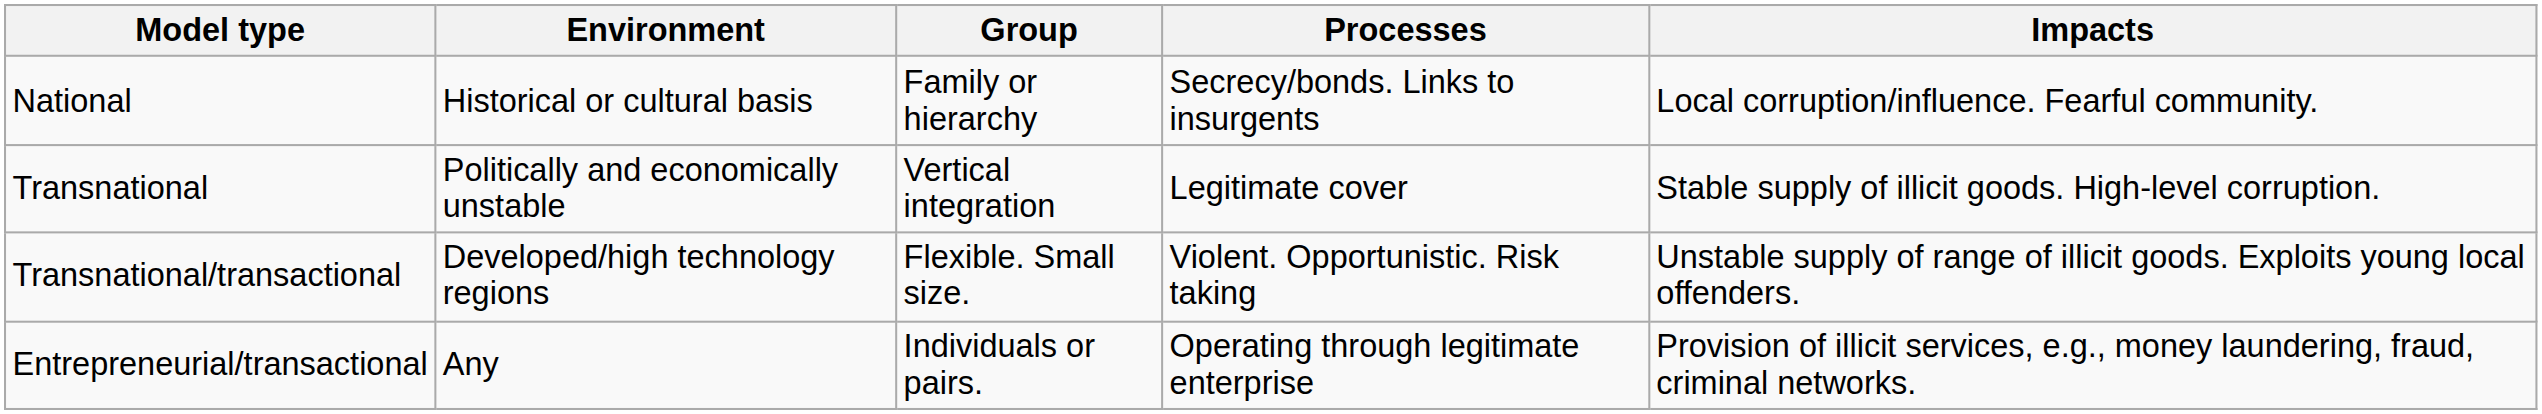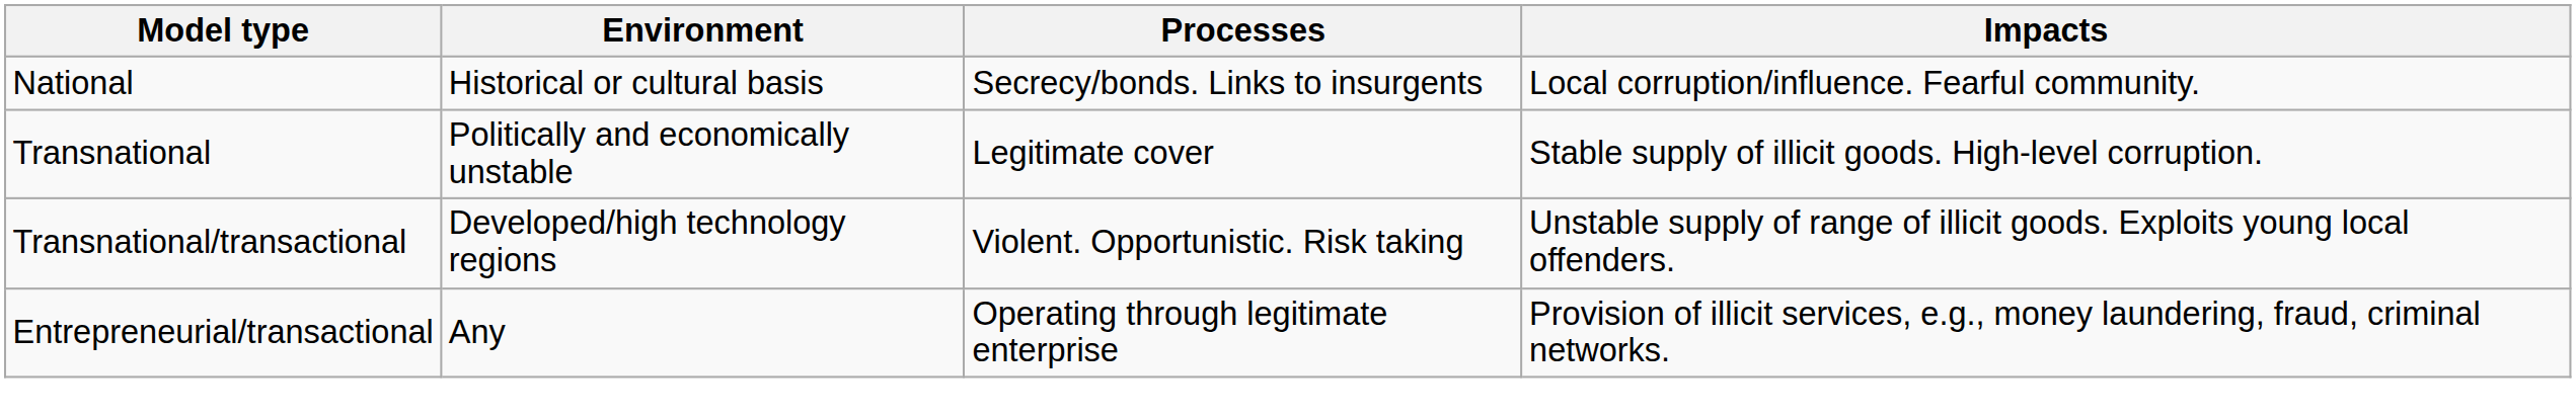- column: Group | Family or hierarchy | Vertical integration | Flexible. Small size. | Individuals or pairs.
